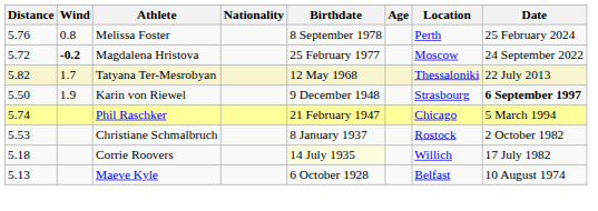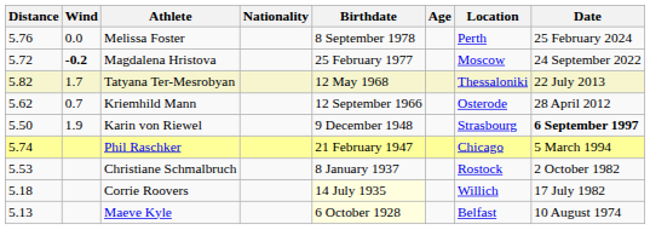Melissa Foster | Wind: 0.8 -> 0.0
+ row: 5.62 | 0.7 | Kriemhild Mann | 12 September 1966 | Osterode | 28 April 2012
Maeve Kyle | Birthdate: no background -> lightyellow background
